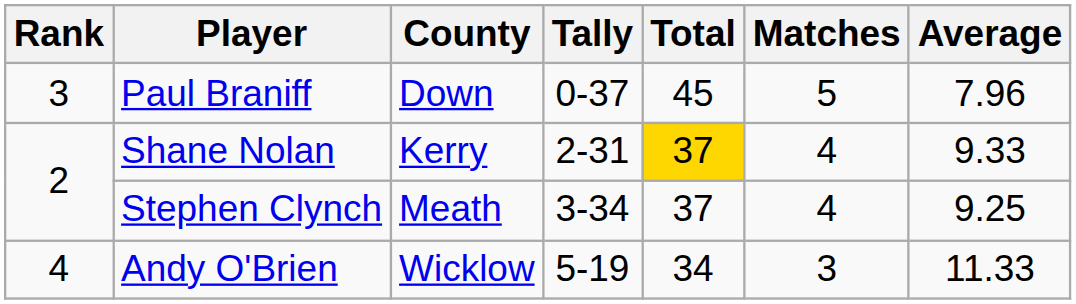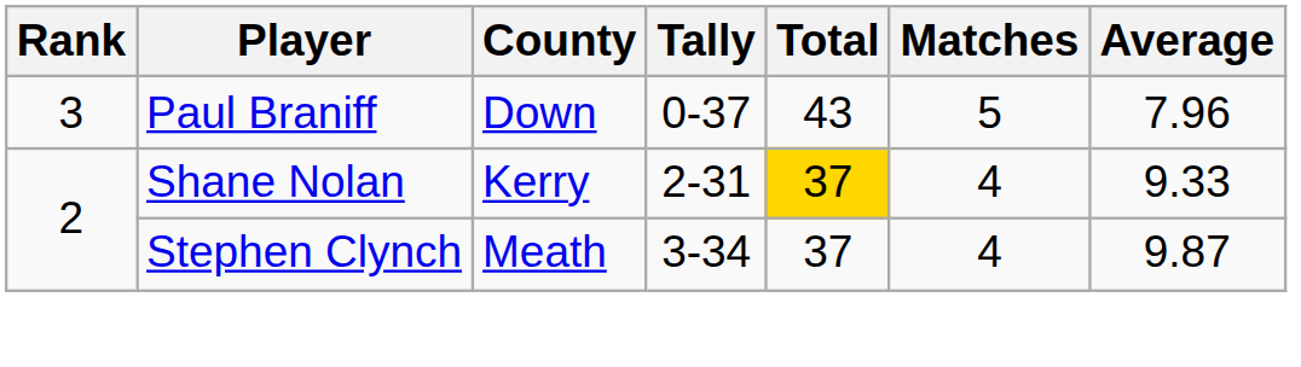Paul Braniff | Total: 45 -> 43
Stephen Clynch | Average: 9.25 -> 9.87
- row: 4 | Andy O'Brien | Wicklow | 5-19 | 34 | 3 | 11.33
